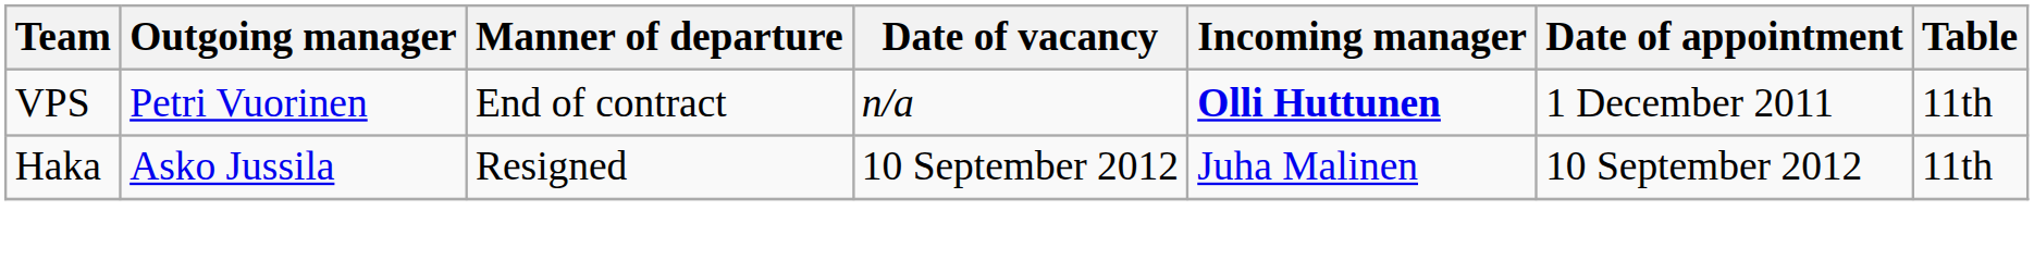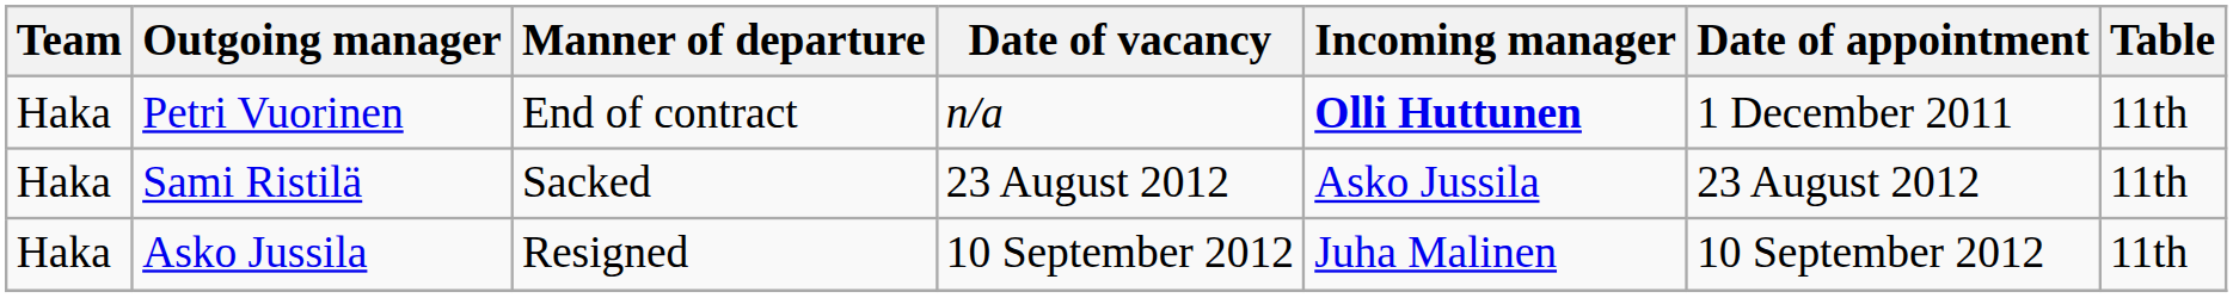Petri Vuorinen | Team: VPS -> Haka
+ row: Haka | Sami Ristilä | Sacked | 23 August 2012 | Asko Jussila | 23 August 2012 | 11th
